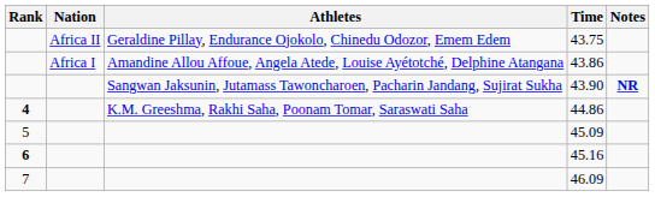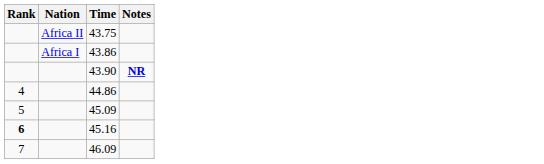- column: Athletes | Geraldine Pillay, Endurance Ojokolo, Chinedu Odozor, Emem Edem | Amandine Allou Affoue, Angela Atede, Louise Ayétotché, Delphine Atangana | Sangwan Jaksunin, Jutamass Tawoncharoen, Pacharin Jandang, Sujirat Sukha | K.M. Greeshma, Rakhi Saha, Poonam Tomar, Saraswati Saha
44.86 | Rank: bold -> normal
